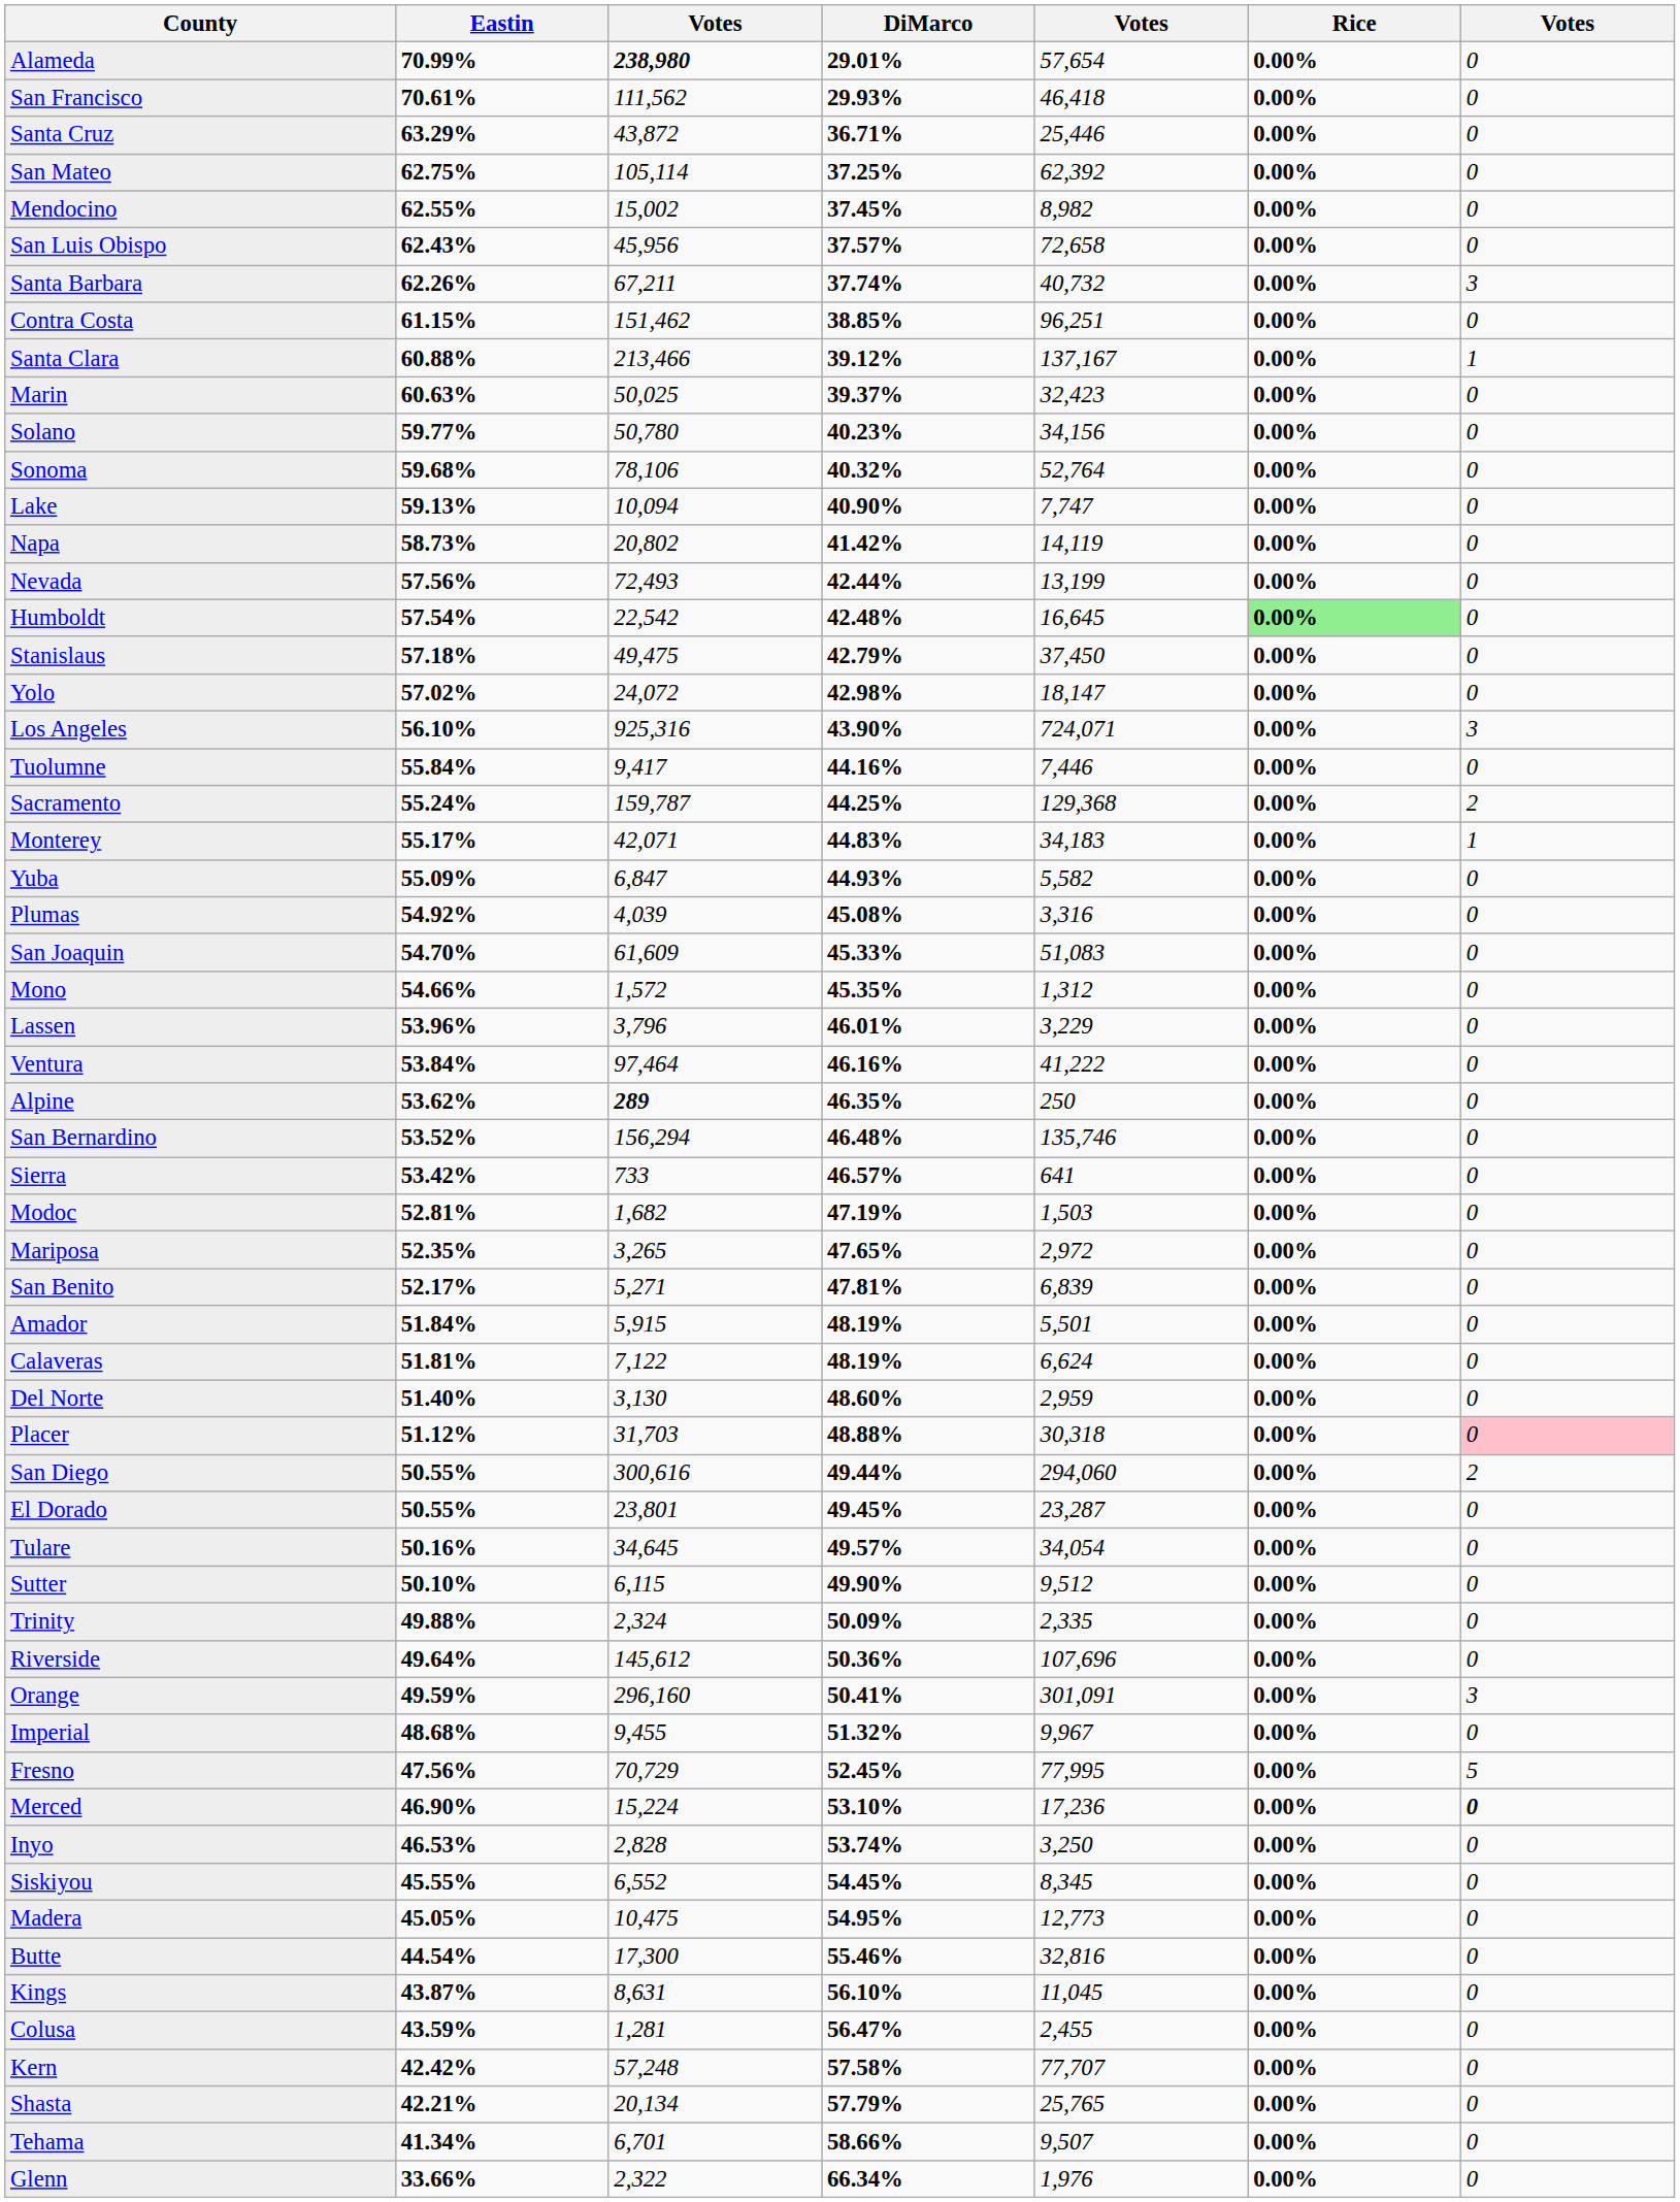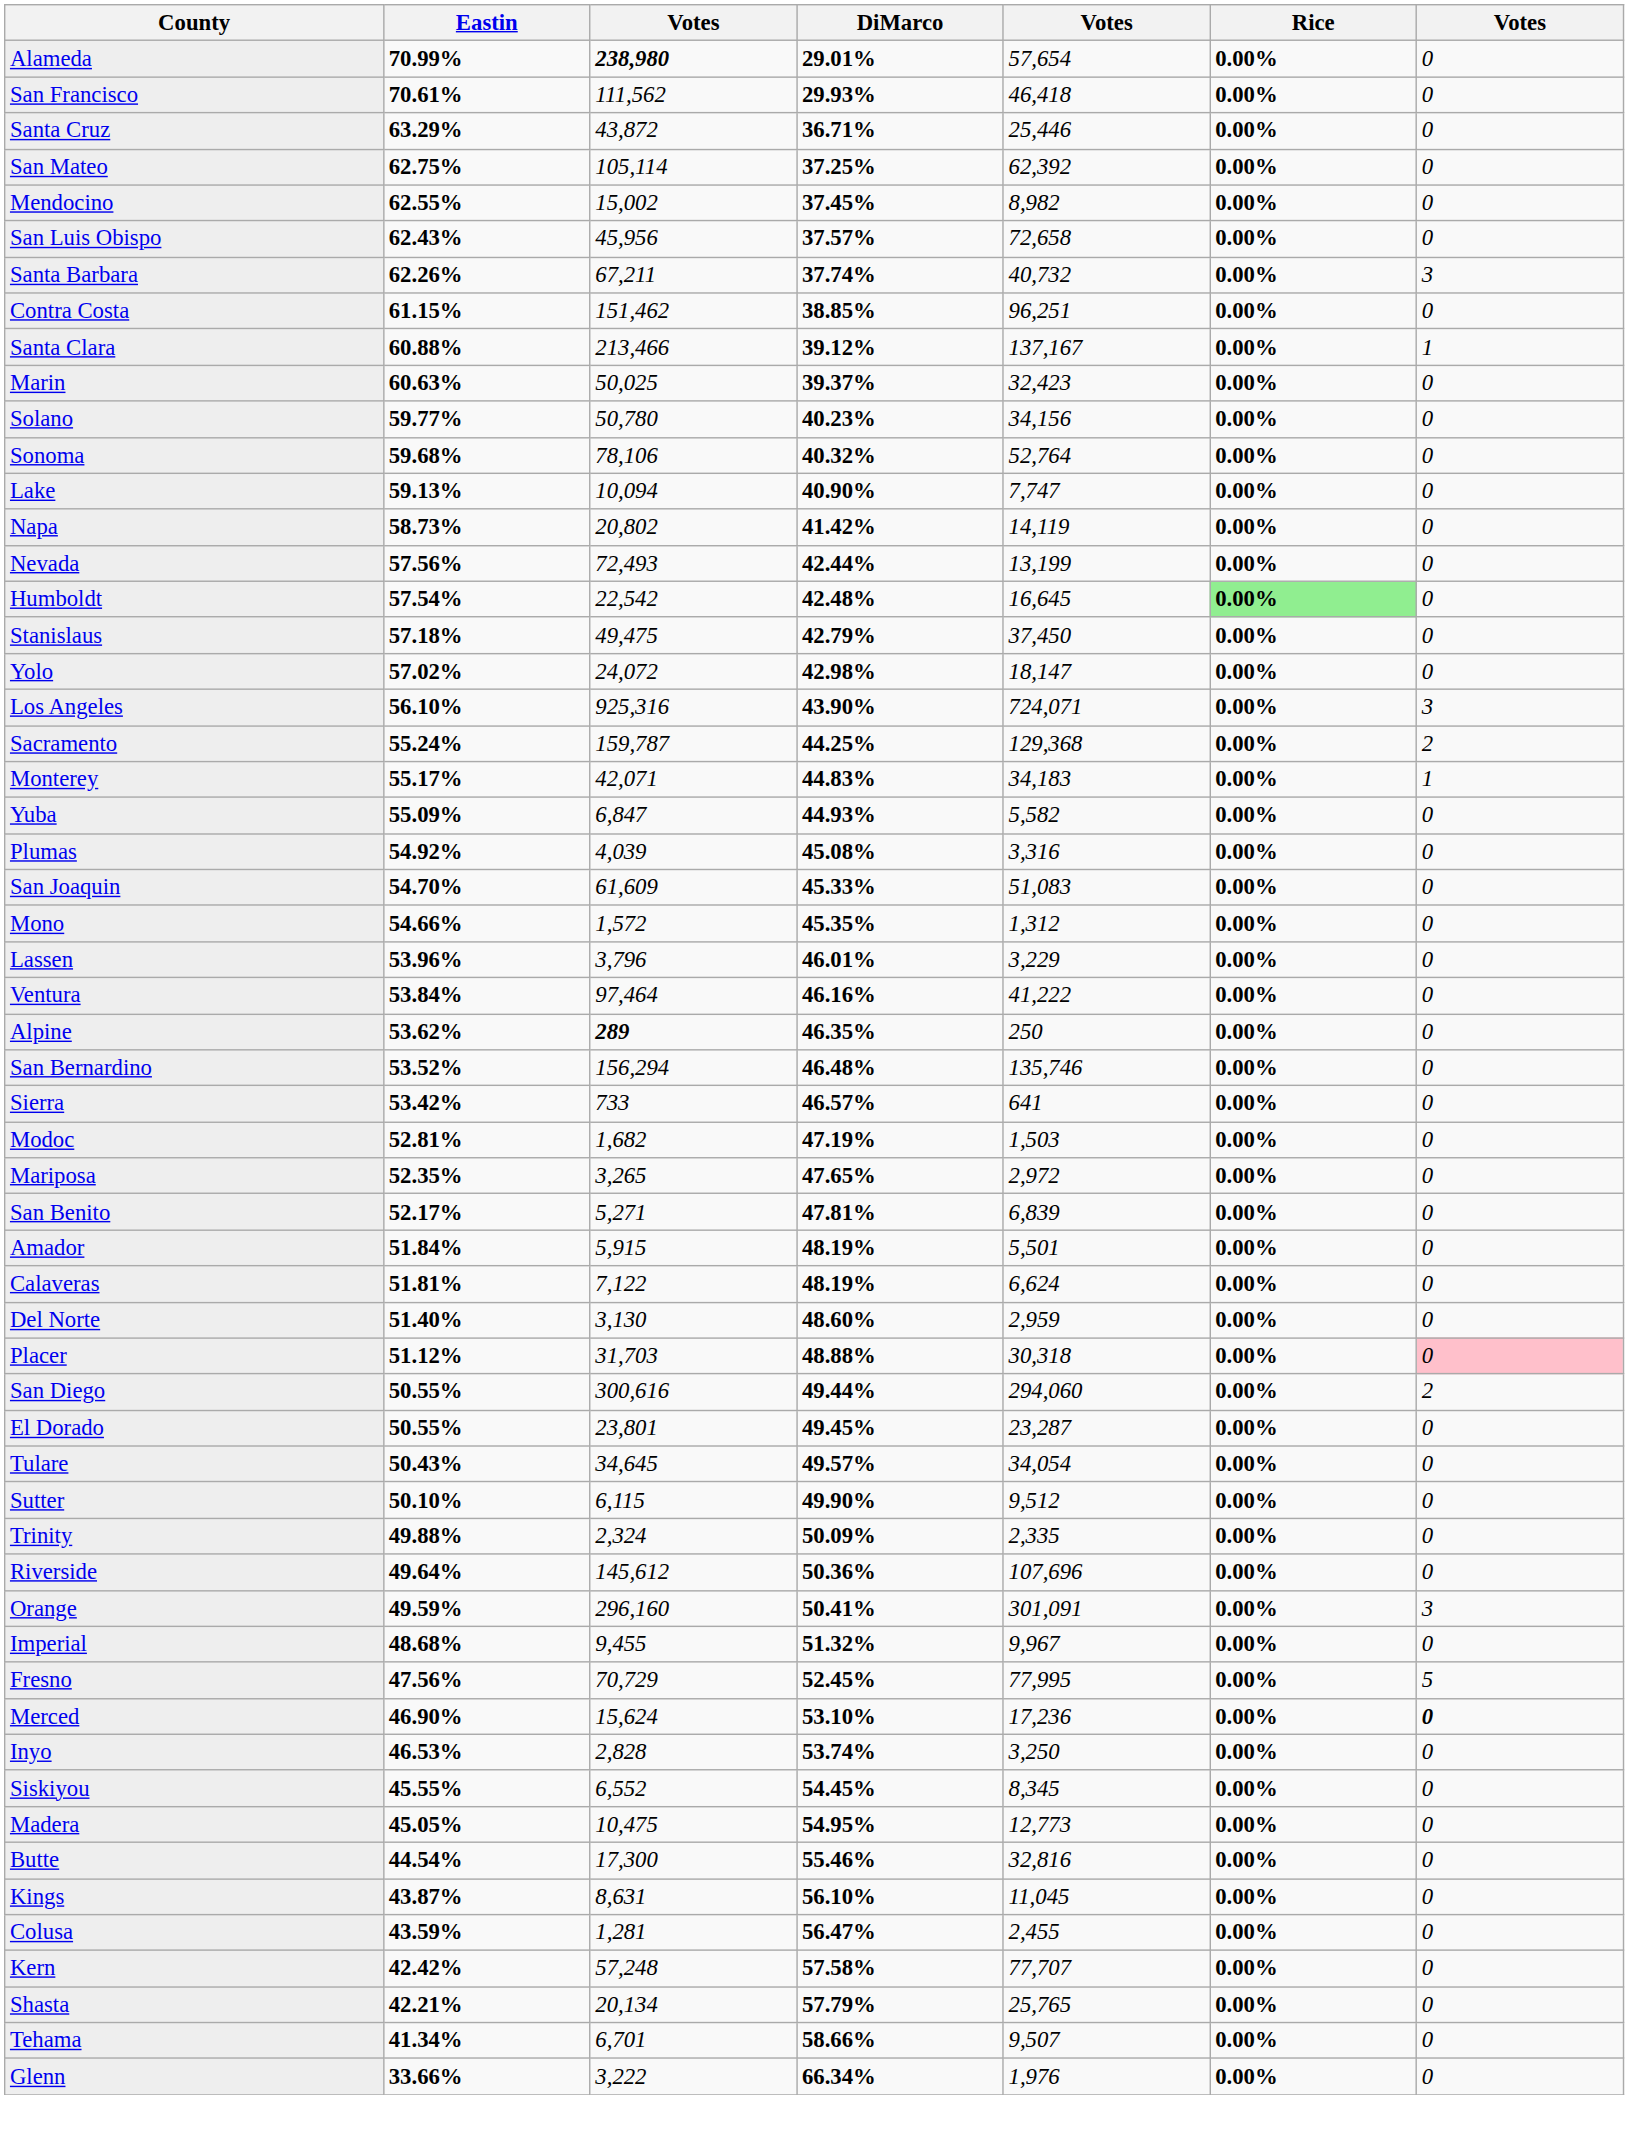- row: Tuolumne | 55.84% | 9,417 | 44.16% | 7,446 | 0.00% | 0
Tulare | Eastin: 50.16% -> 50.43%
Merced | column 3: 15,224 -> 15,624
Glenn | column 3: 2,322 -> 3,222
